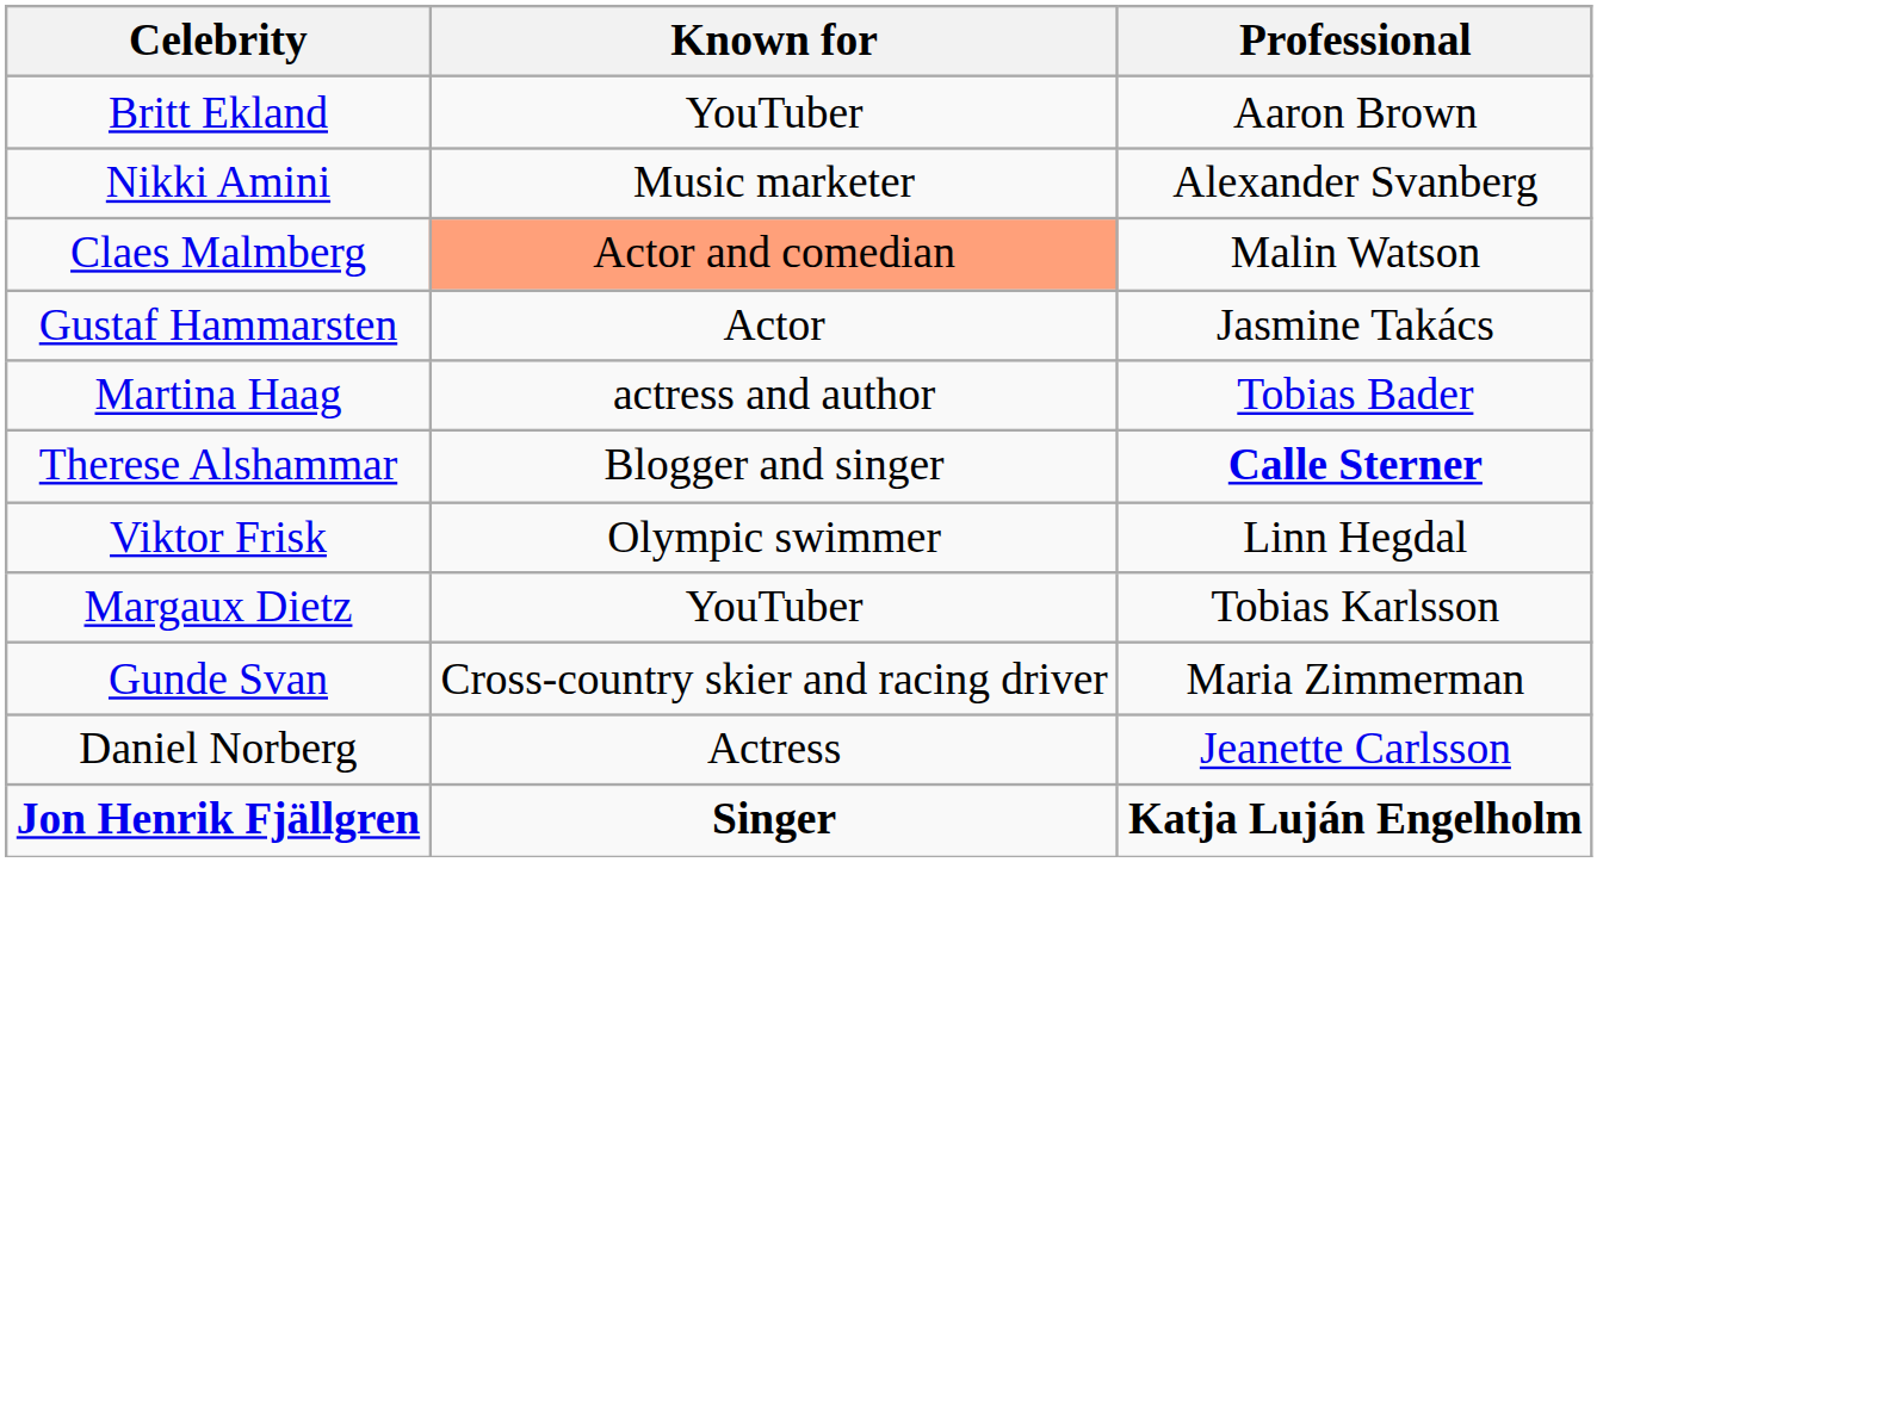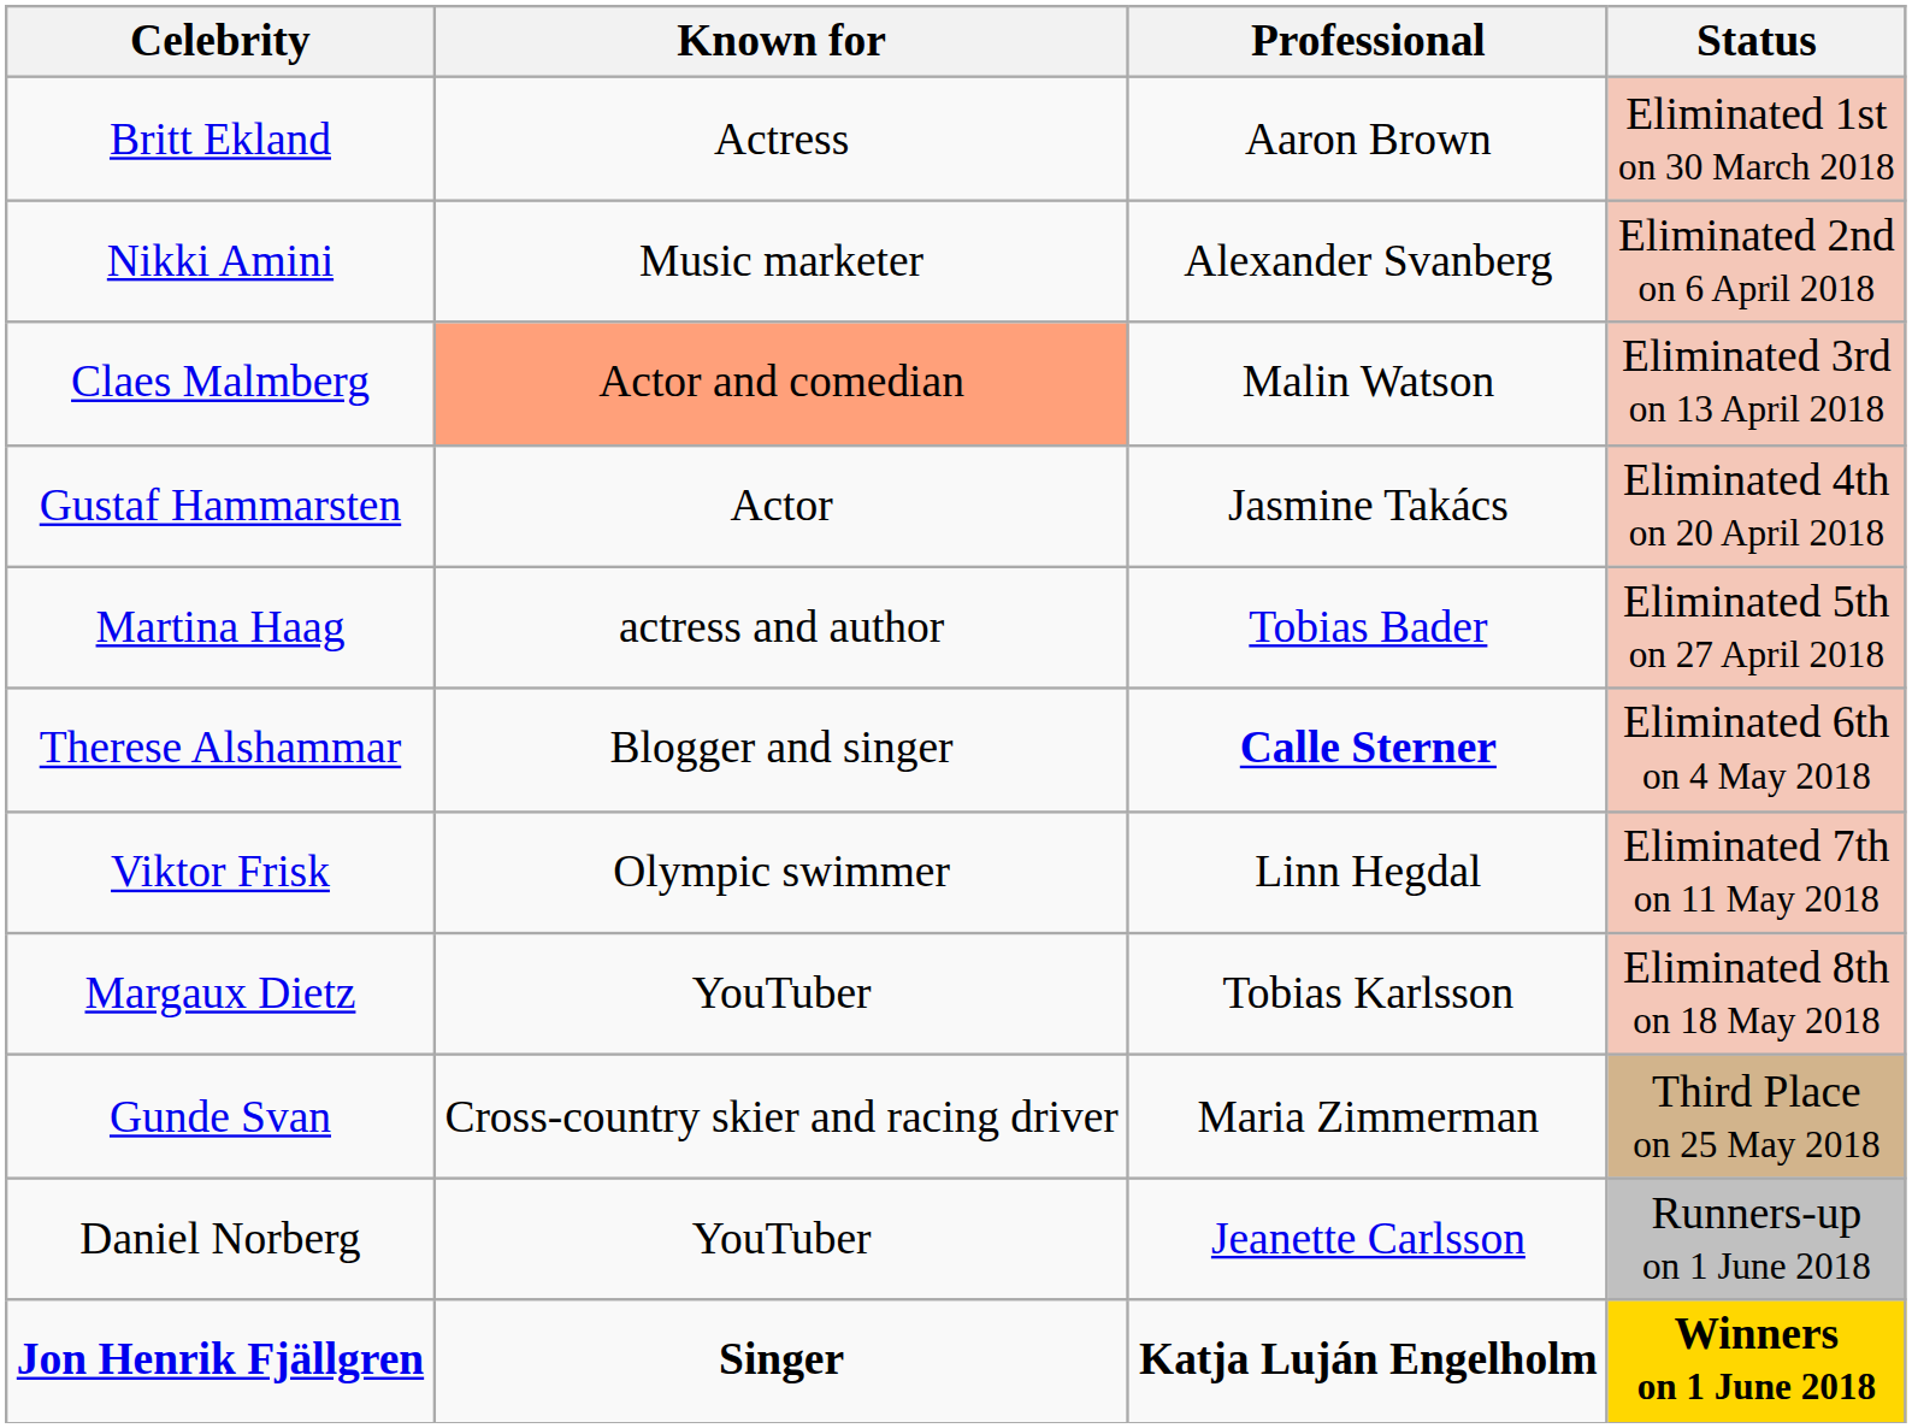+ column: Status | Eliminated 1st on 30 March 2018 | Eliminated 2nd on 6 April 2018 | Eliminated 3rd on 13 April 2018 | Eliminated 4th on 20 April 2018 | Eliminated 5th on 27 April 2018 | Eliminated 6th on 4 May 2018 | Eliminated 7th on 11 May 2018 | Eliminated 8th on 18 May 2018 | Third Place on 25 May 2018 | Runners-up on 1 June 2018 | Winners on 1 June 2018
Britt Ekland | Known for: YouTuber -> Actress
Daniel Norberg | Known for: Actress -> YouTuber
